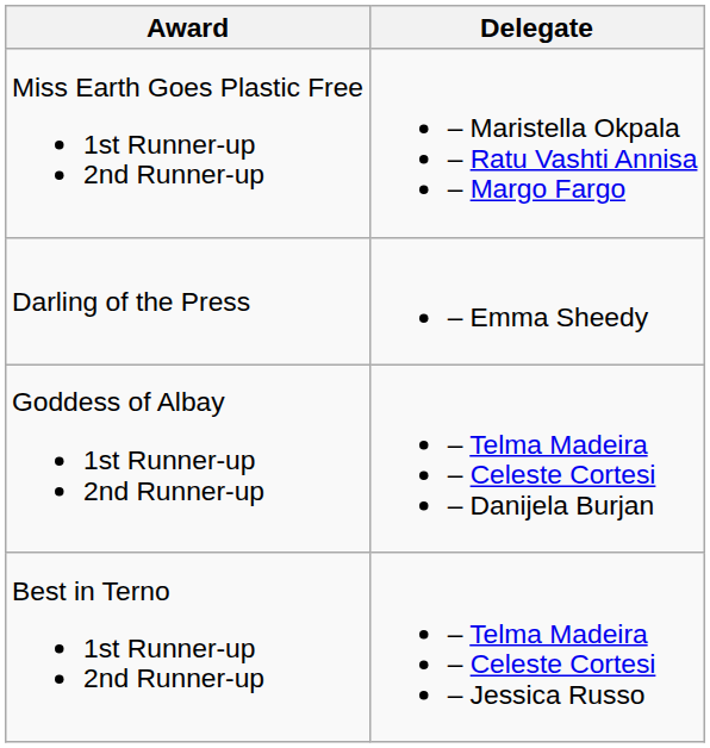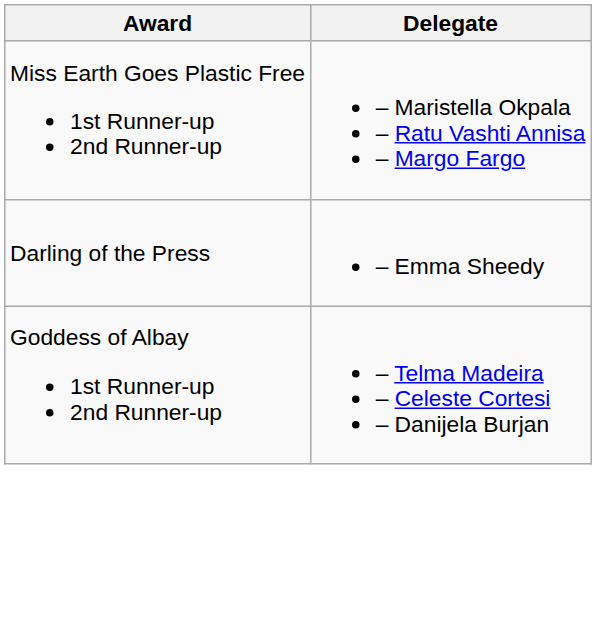- row: Best in Terno 1st Runner-up 2nd Runner-up | – Telma Madeira – Celeste Cortesi – Jessica Russo
